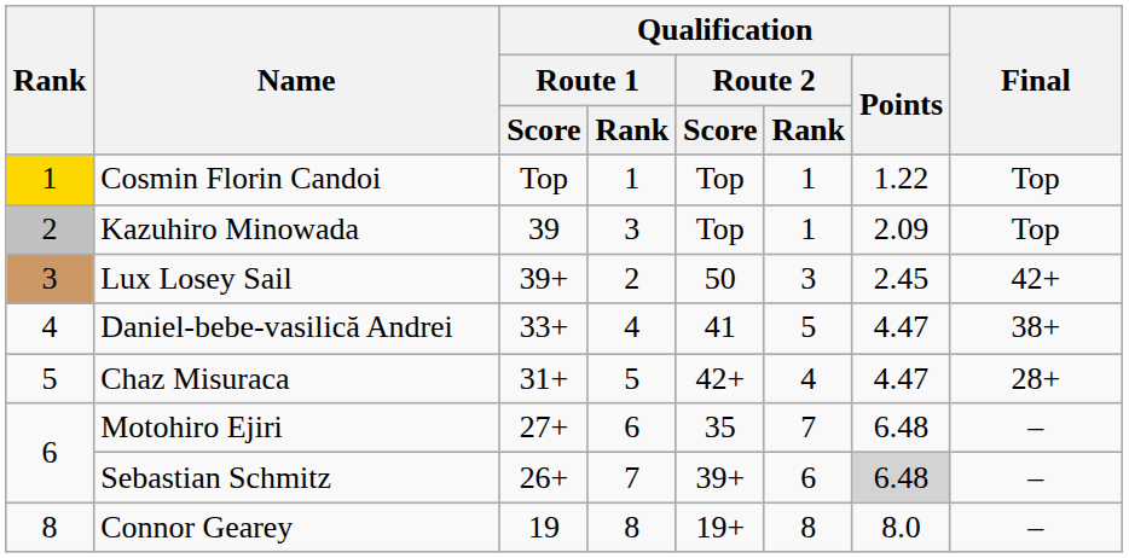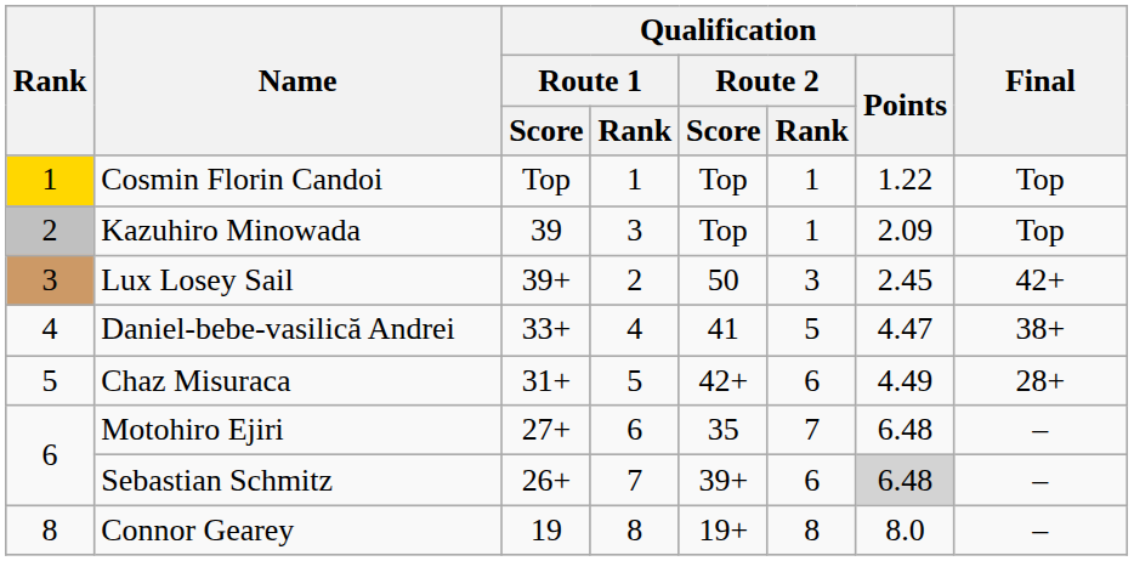Chaz Misuraca | Qualification / Route 2 / Rank: 4 -> 6
Chaz Misuraca | Qualification / Points: 4.47 -> 4.49
